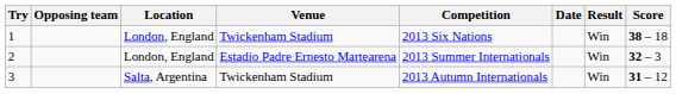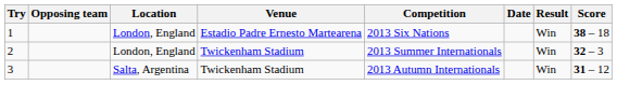1 | Venue: Twickenham Stadium -> Estadio Padre Ernesto Martearena
2 | Venue: Estadio Padre Ernesto Martearena -> Twickenham Stadium
